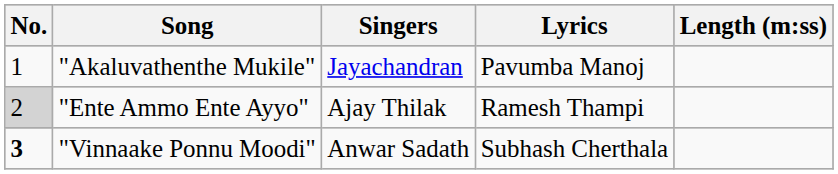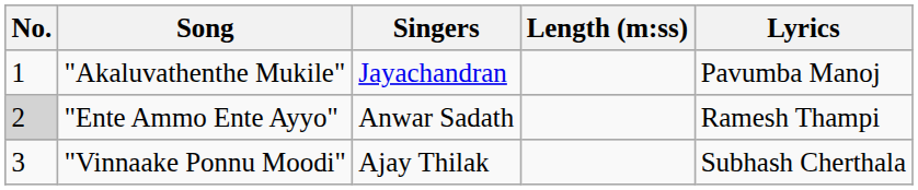columns swapped: Lyrics <-> Length (m:ss)
"Ente Ammo Ente Ayyo" | Singers: Ajay Thilak -> Anwar Sadath
"Vinnaake Ponnu Moodi" | No.: bold -> normal
"Vinnaake Ponnu Moodi" | Singers: Anwar Sadath -> Ajay Thilak
